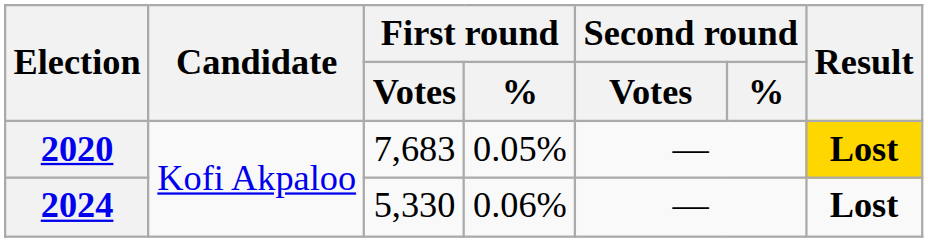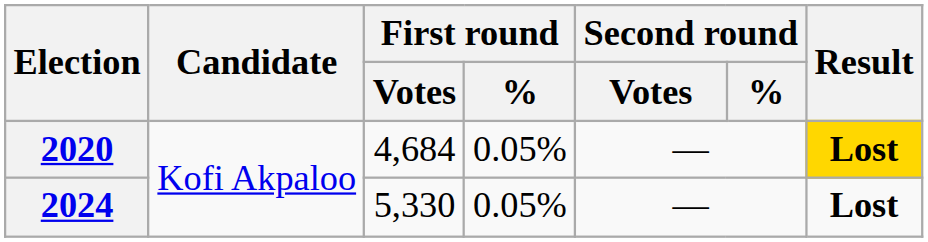2020 | First round / Votes: 7,683 -> 4,684
2024 | First round / %: 0.06% -> 0.05%
